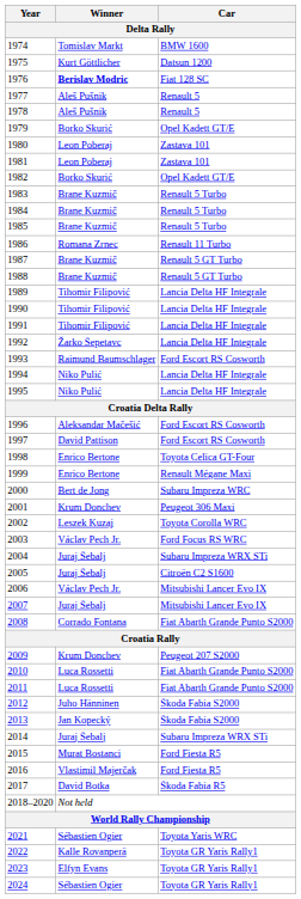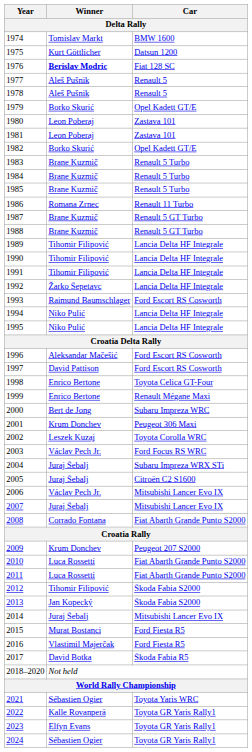2012 | Winner: Juho Hänninen -> Tihomir Filipović
2014 | Car: Subaru Impreza WRX STi -> Mitsubishi Lancer Evo IX
